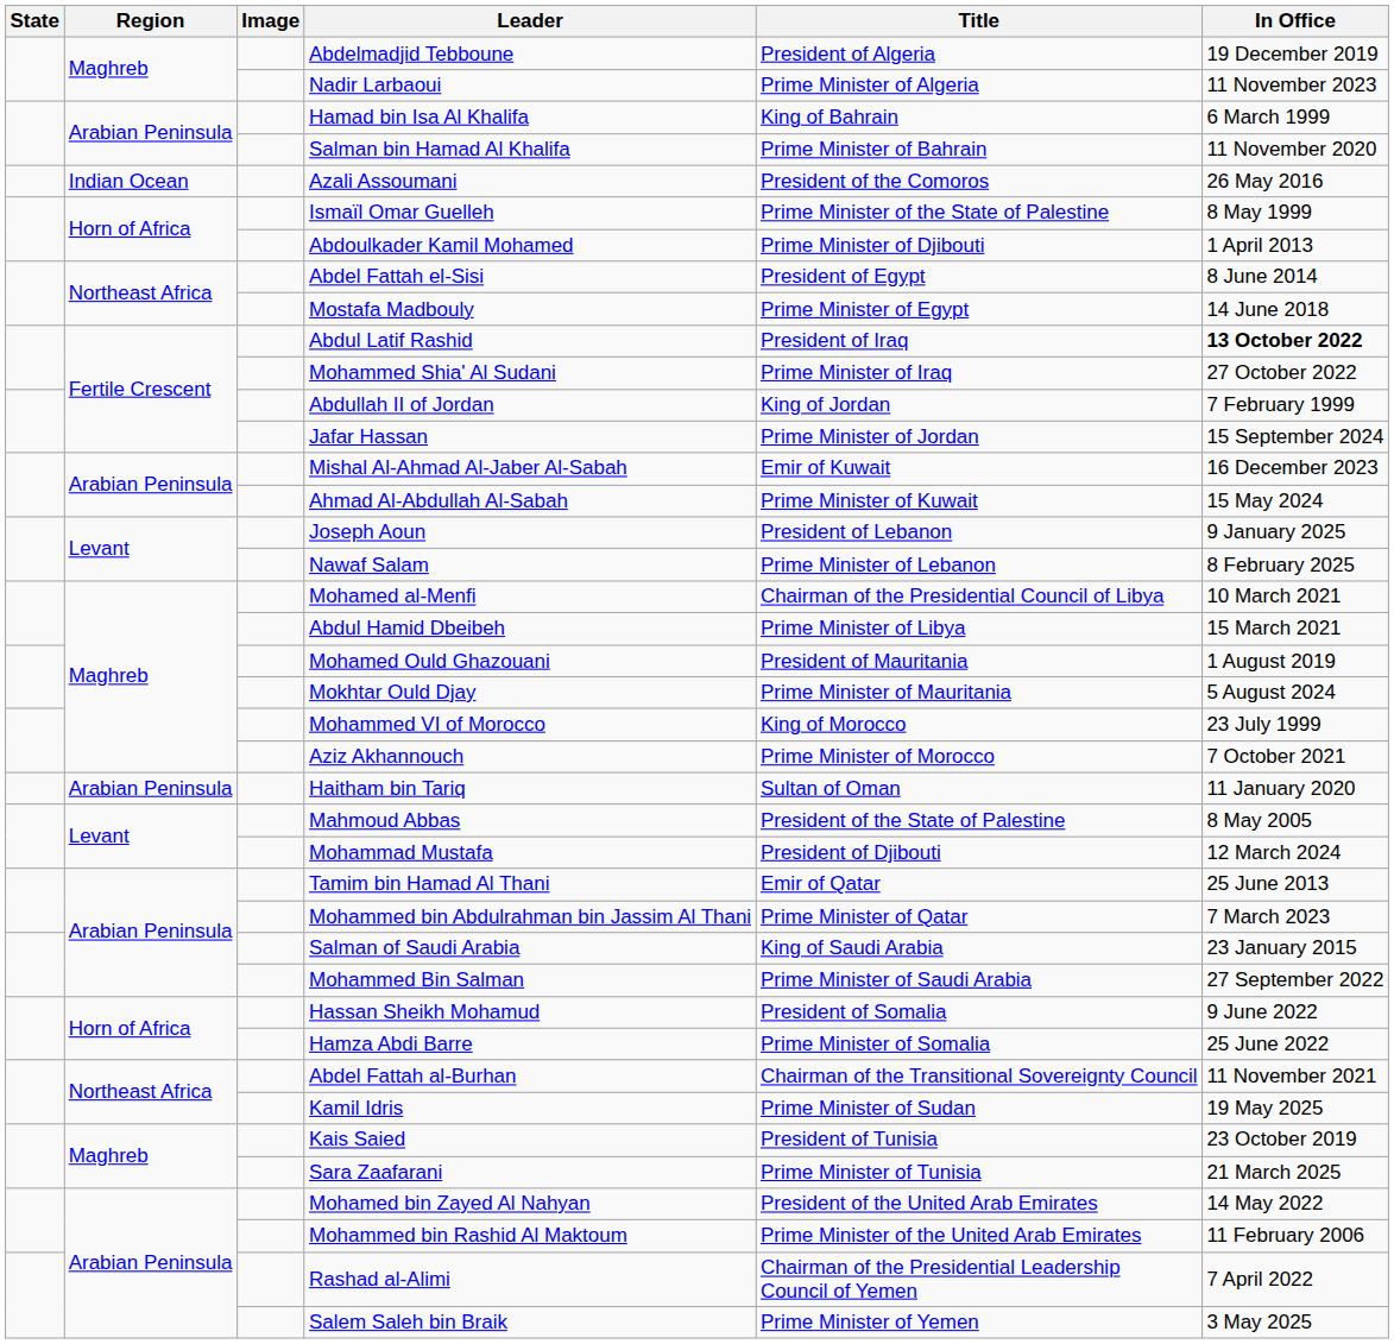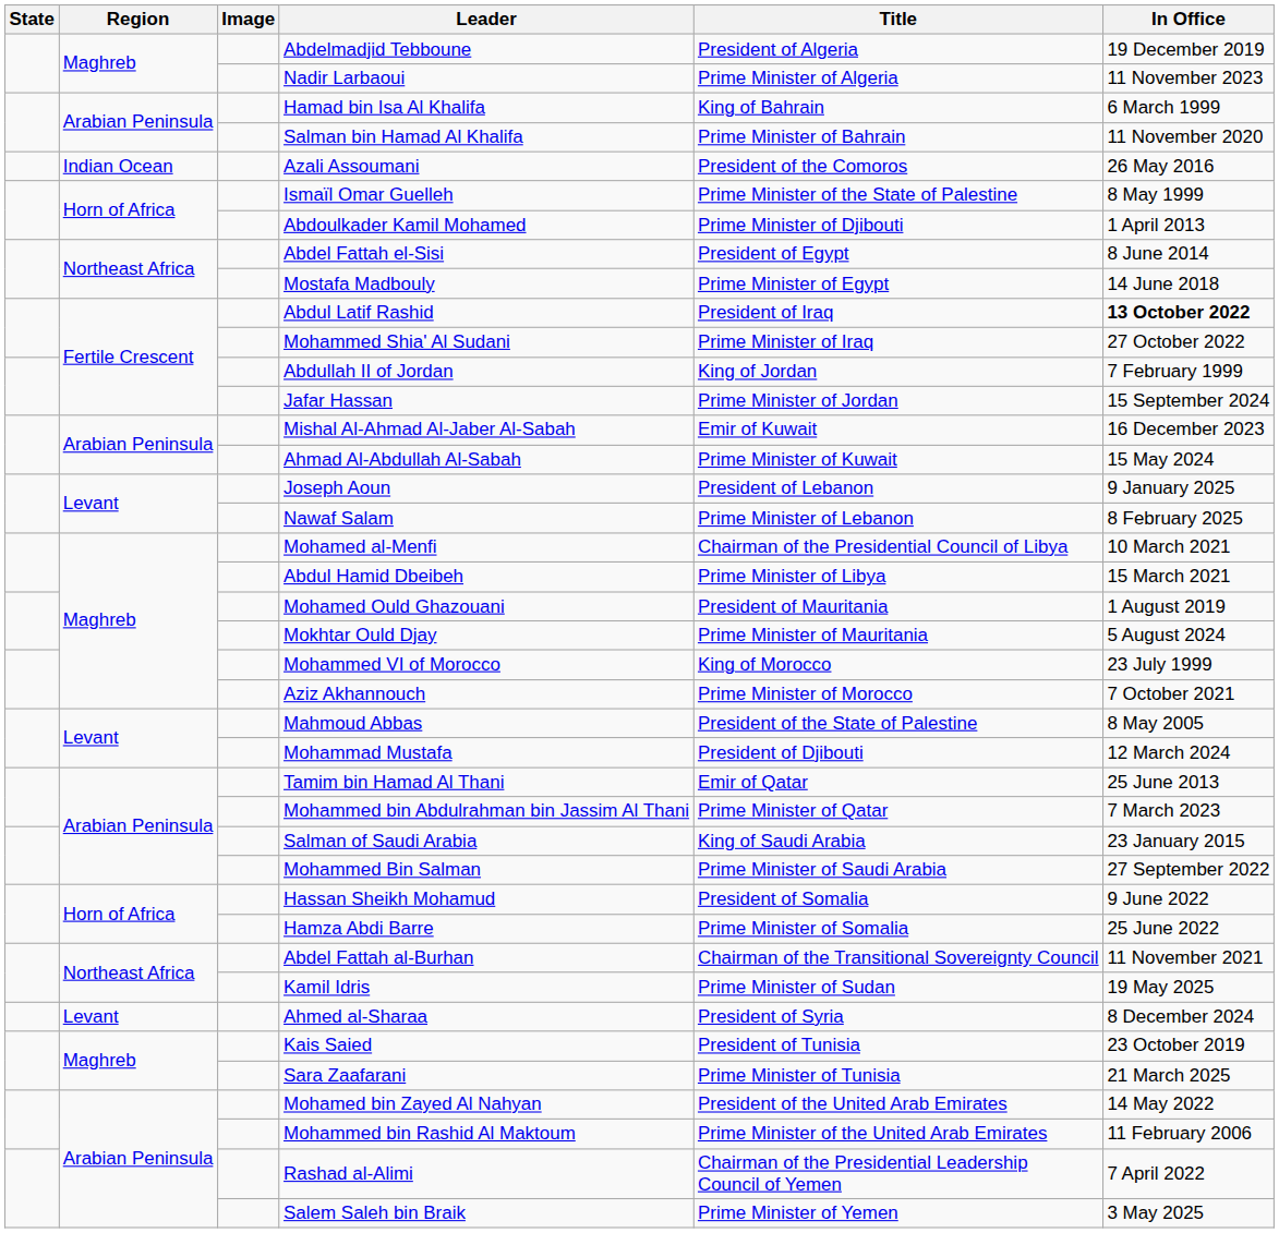- row: Arabian Peninsula | Haitham bin Tariq | Sultan of Oman | 11 January 2020
+ row: Levant | Ahmed al-Sharaa | President of Syria | 8 December 2024
